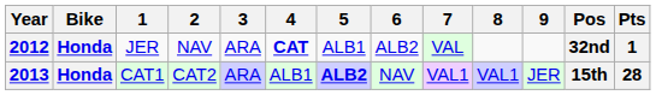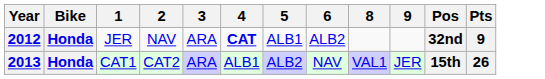- column: 7 | VAL | VAL1
2012 | Pts: 1 -> 9
2013 | 5: bold -> normal
2013 | Pts: 28 -> 26
